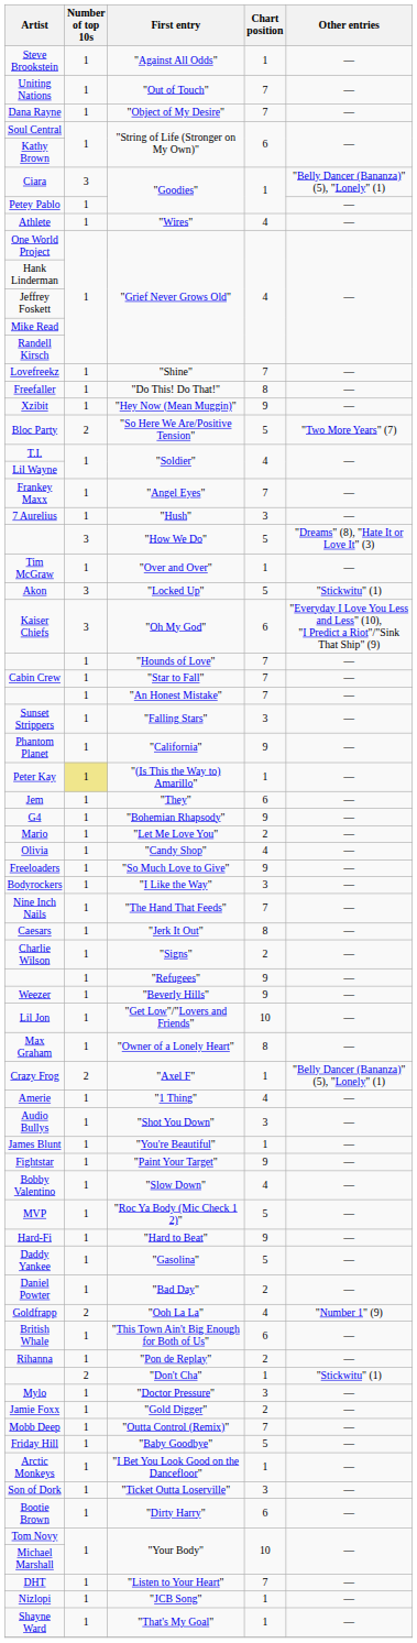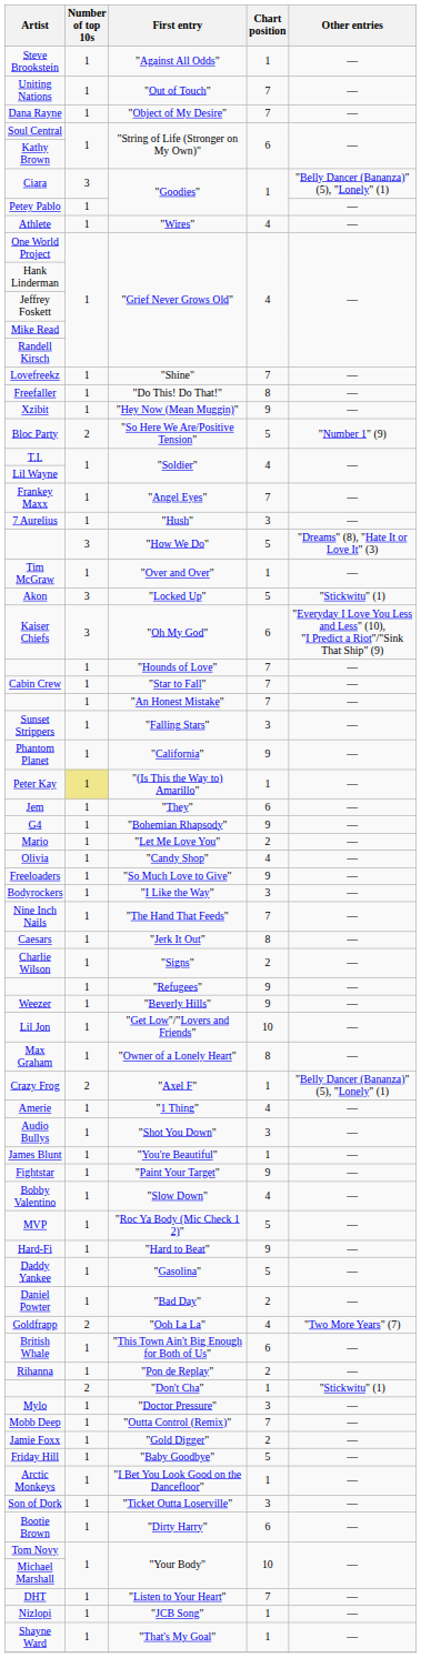Bloc Party | Other entries: "Two More Years" (7) -> "Number 1" (9)
Goldfrapp | Other entries: "Number 1" (9) -> "Two More Years" (7)
rows swapped: Mobb Deep <-> Jamie Foxx
